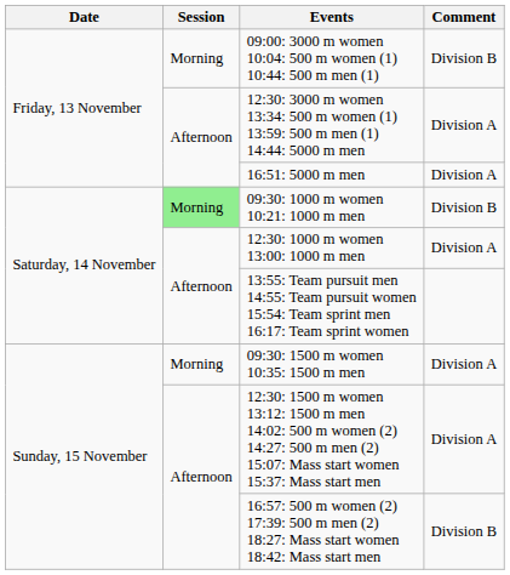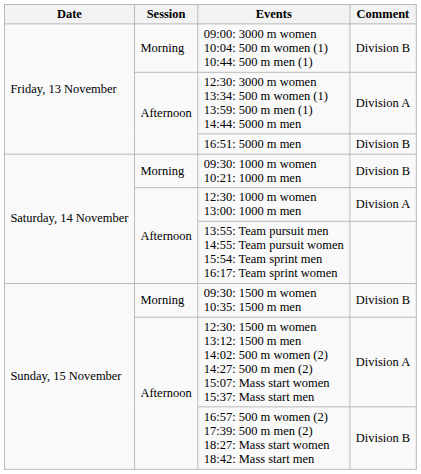16:51: 5000 m men | Comment: Division A -> Division B
09:30: 1000 m women 10:21: 1000 m men | Session: lightgreen background -> no background
09:30: 1500 m women 10:35: 1500 m men | Comment: Division A -> Division B
